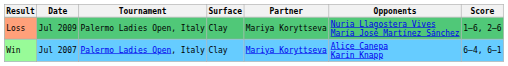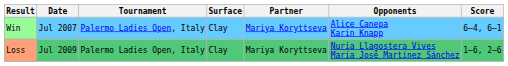rows swapped: Win <-> Loss
